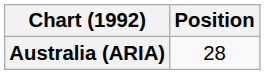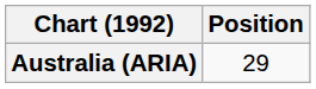Australia (ARIA) | Position: 28 -> 29
